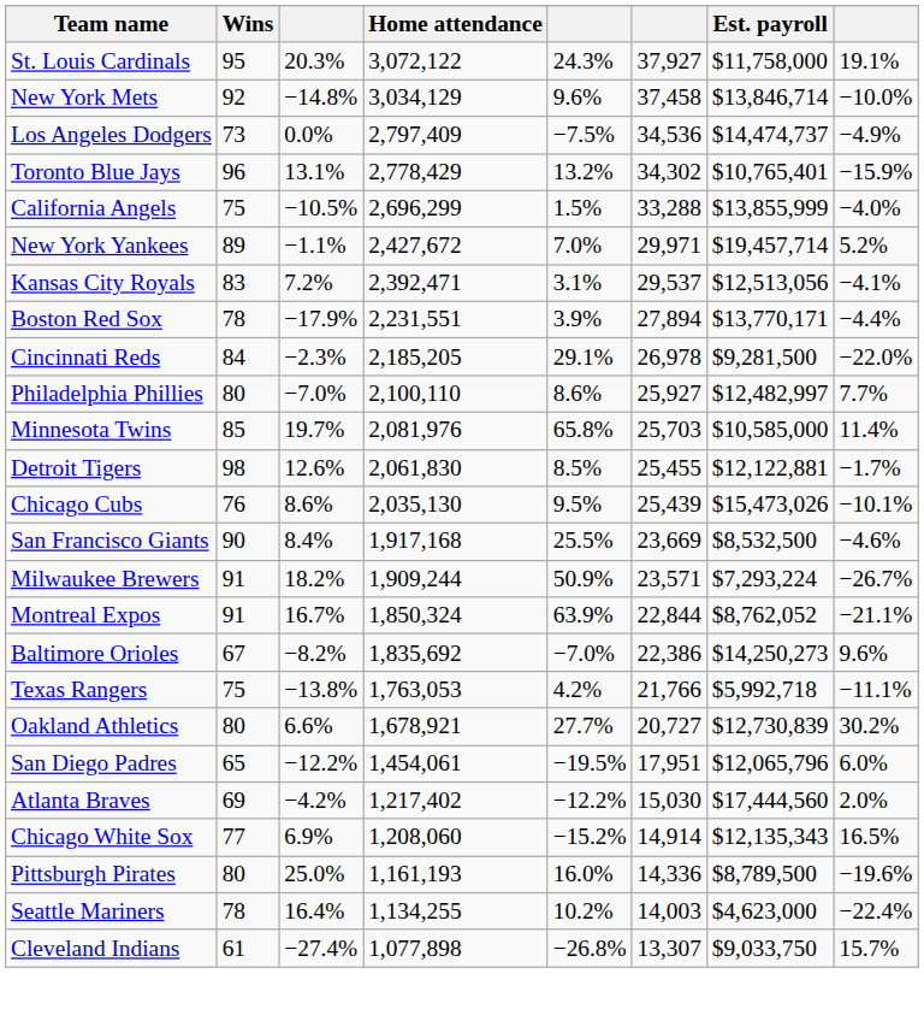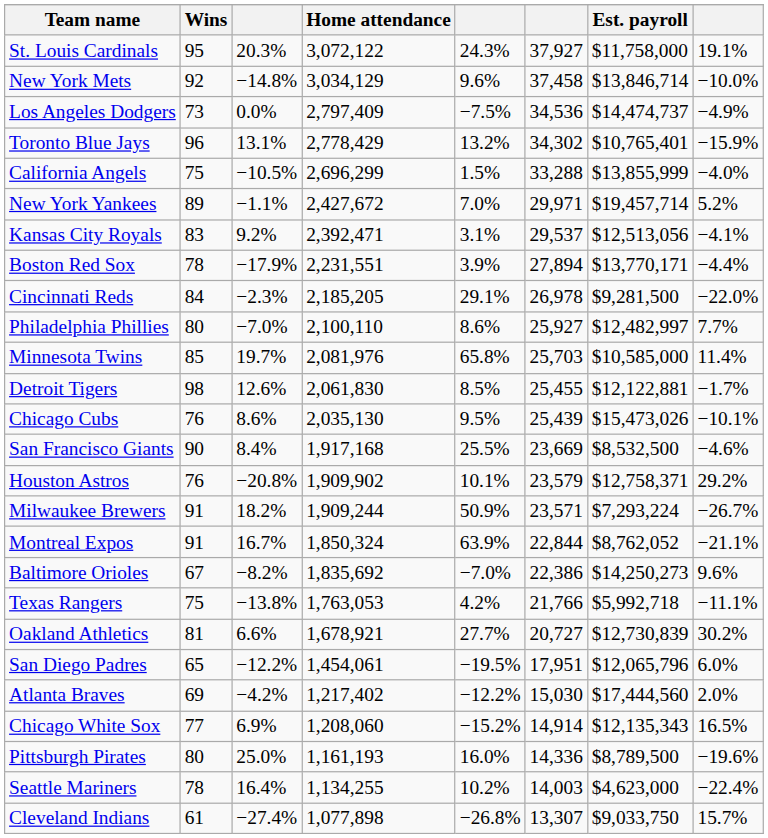Kansas City Royals | column 3: 7.2% -> 9.2%
+ row: Houston Astros | 76 | −20.8% | 1,909,902 | 10.1% | 23,579 | $12,758,371 | 29.2%
Oakland Athletics | Wins: 80 -> 81
